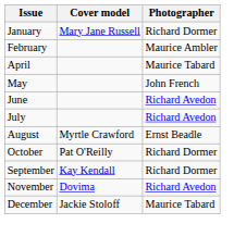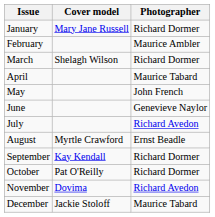+ row: March | Shelagh Wilson | Richard Dormer
June | Photographer: Richard Avedon -> Genevieve Naylor
rows swapped: September <-> October
